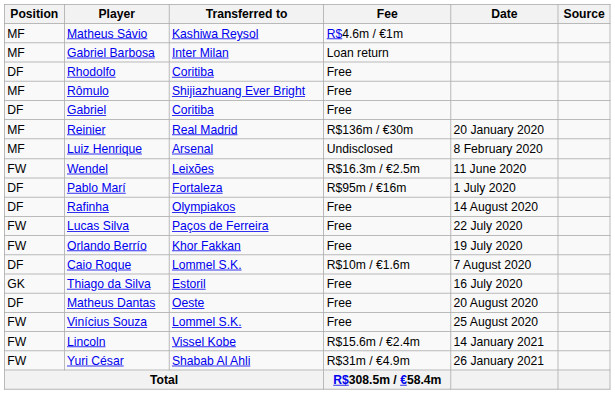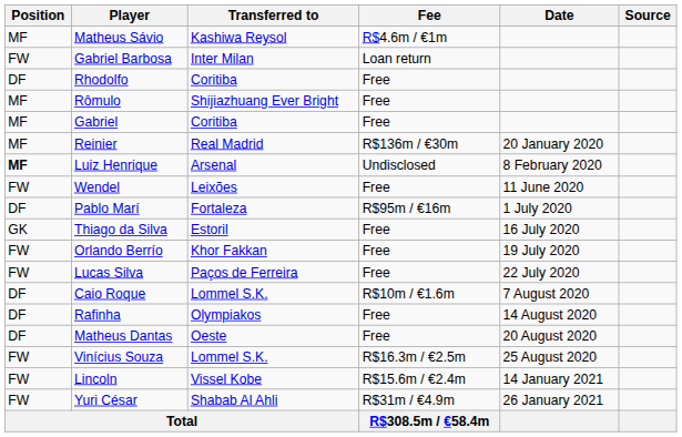Gabriel Barbosa | Position: MF -> FW
Gabriel | Position: DF -> MF
Luiz Henrique | Position: normal -> bold
Wendel | Fee: R$16.3m / €2.5m -> Free
rows swapped: Thiago da Silva <-> Rafinha
rows swapped: Orlando Berrío <-> Lucas Silva
Vinícius Souza | Fee: Free -> R$16.3m / €2.5m
